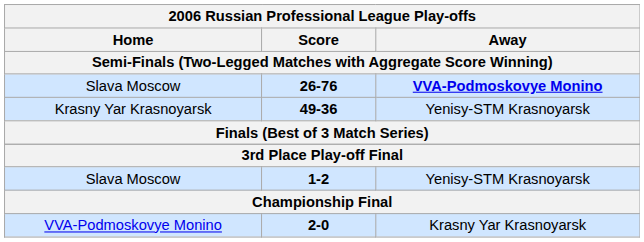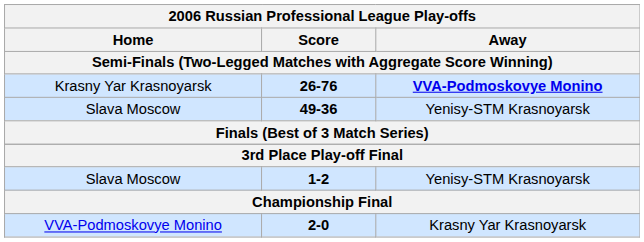26-76 | Home: Slava Moscow -> Krasny Yar Krasnoyarsk
49-36 | Home: Krasny Yar Krasnoyarsk -> Slava Moscow
